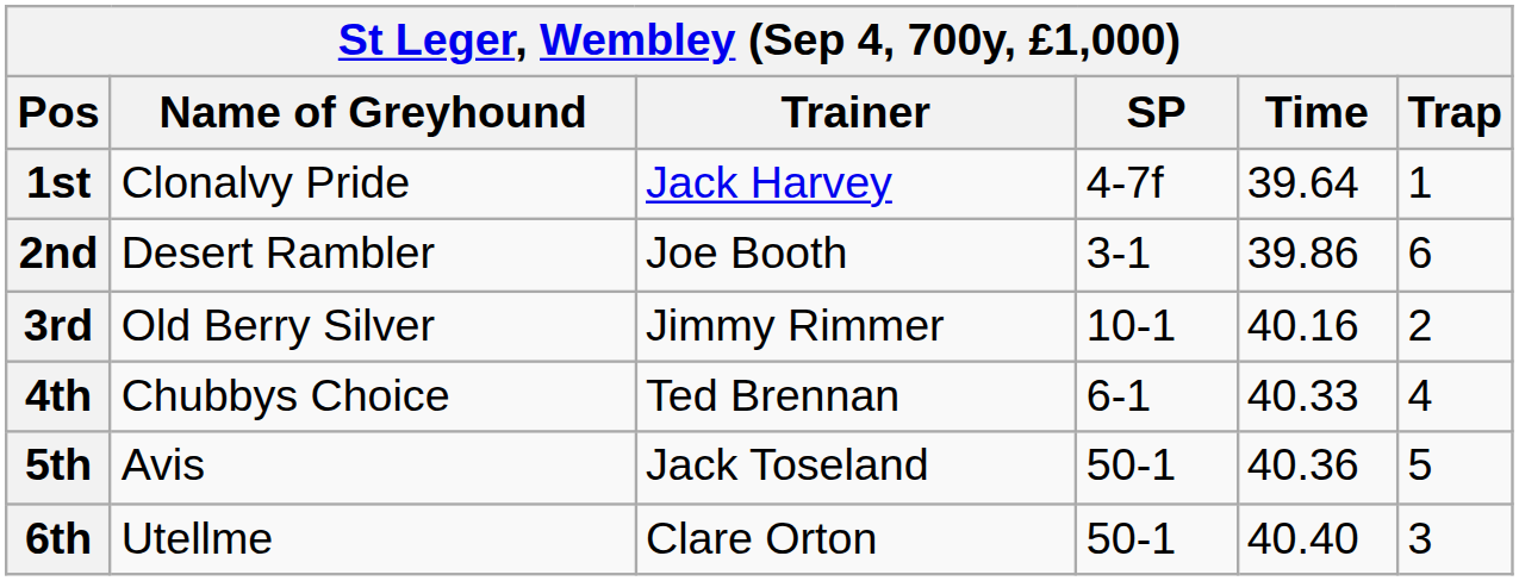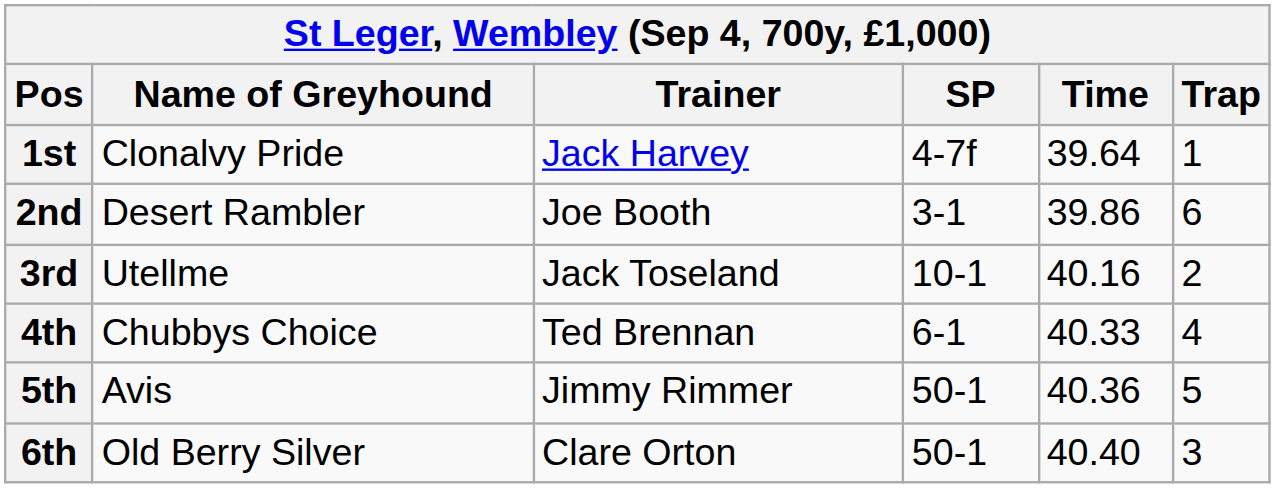3rd | Name of Greyhound: Old Berry Silver -> Utellme
3rd | Trainer: Jimmy Rimmer -> Jack Toseland
5th | Trainer: Jack Toseland -> Jimmy Rimmer
6th | Name of Greyhound: Utellme -> Old Berry Silver
